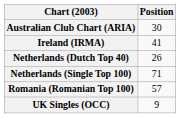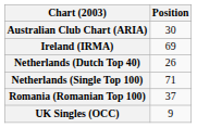Ireland (IRMA) | Position: 41 -> 69
Romania (Romanian Top 100) | Position: 57 -> 37
